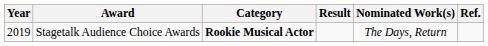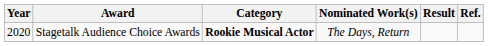columns swapped: Nominated Work(s) <-> Result
Stagetalk Audience Choice Awards | Year: 2019 -> 2020
